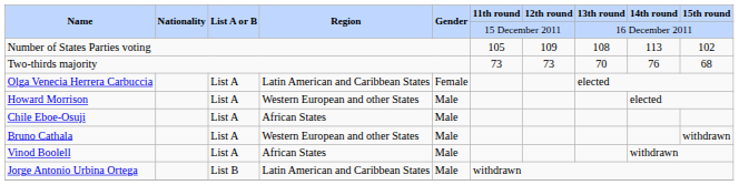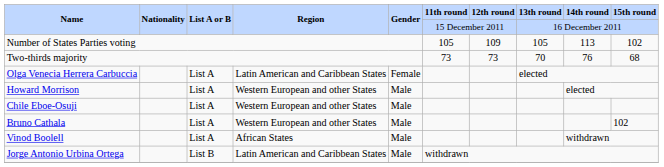Number of States Parties voting | 13th round: 108 -> 105
Chile Eboe-Osuji | Region: African States -> Western European and other States
Bruno Cathala | 15th round: withdrawn -> 102
